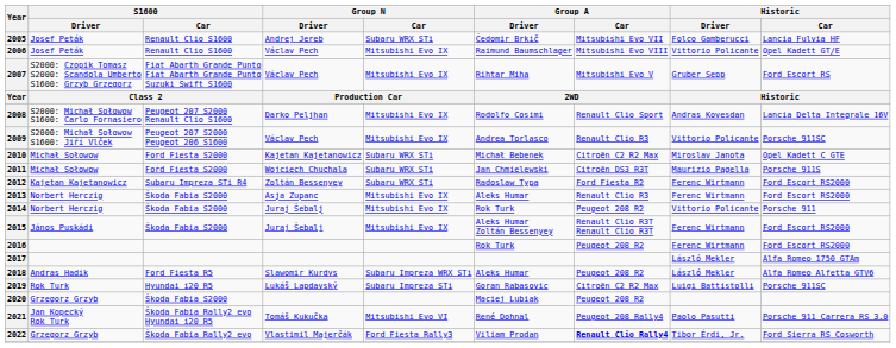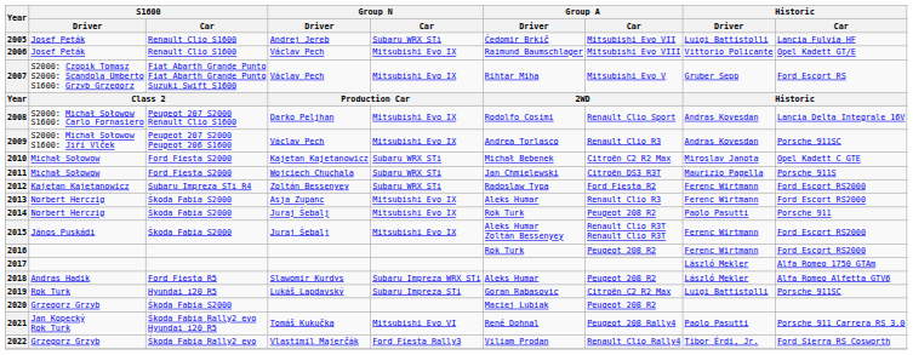2005 | Historic / Driver: Folco Gamberucci -> Luigi Battistolli
2009 | Historic / Driver: Vittorio Policante -> Andras Kovesdan
2014 | Historic / Driver: Vittorio Policante -> Paolo Pasutti
2022 | Group A / Car: bold -> normal
